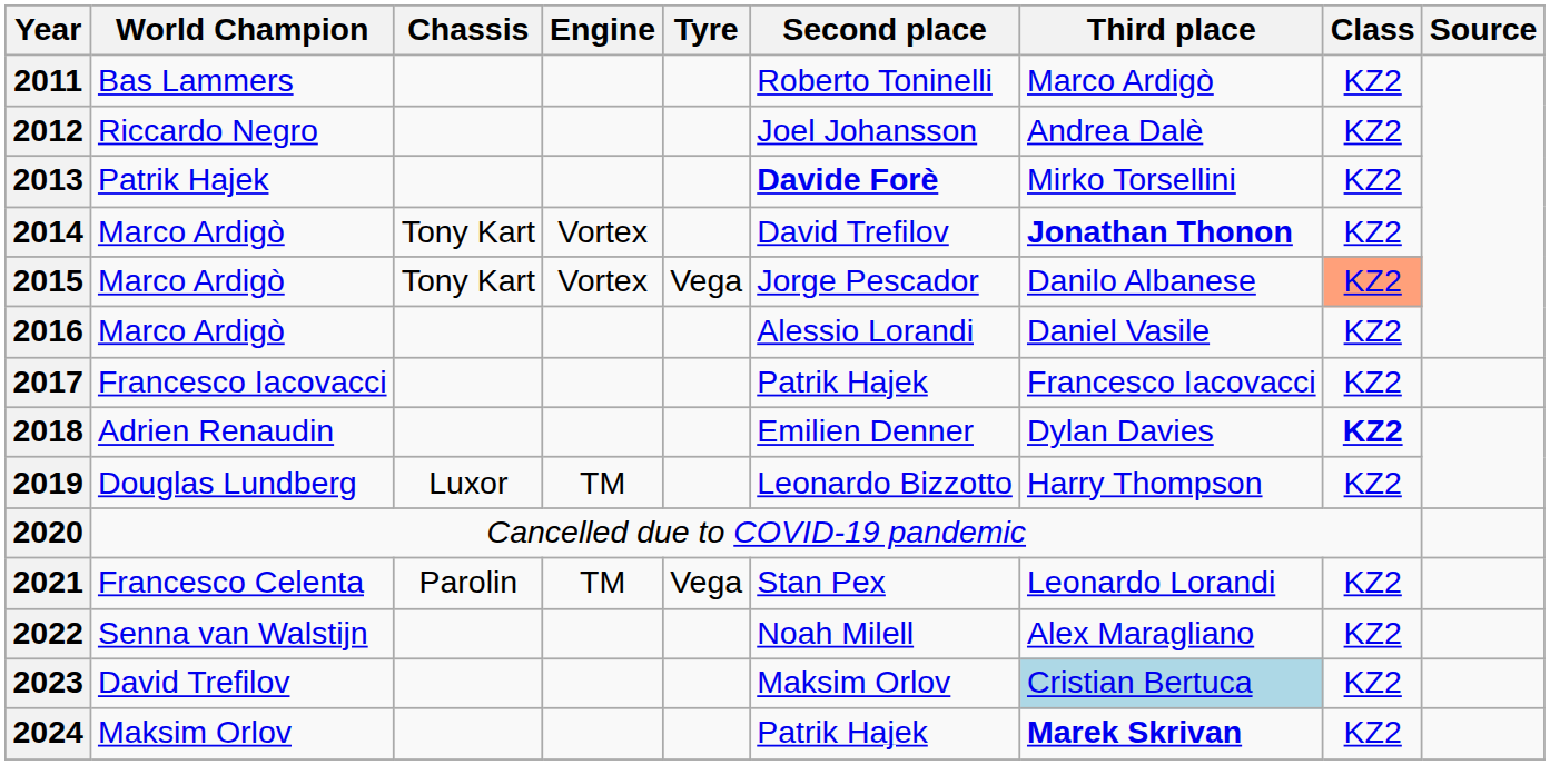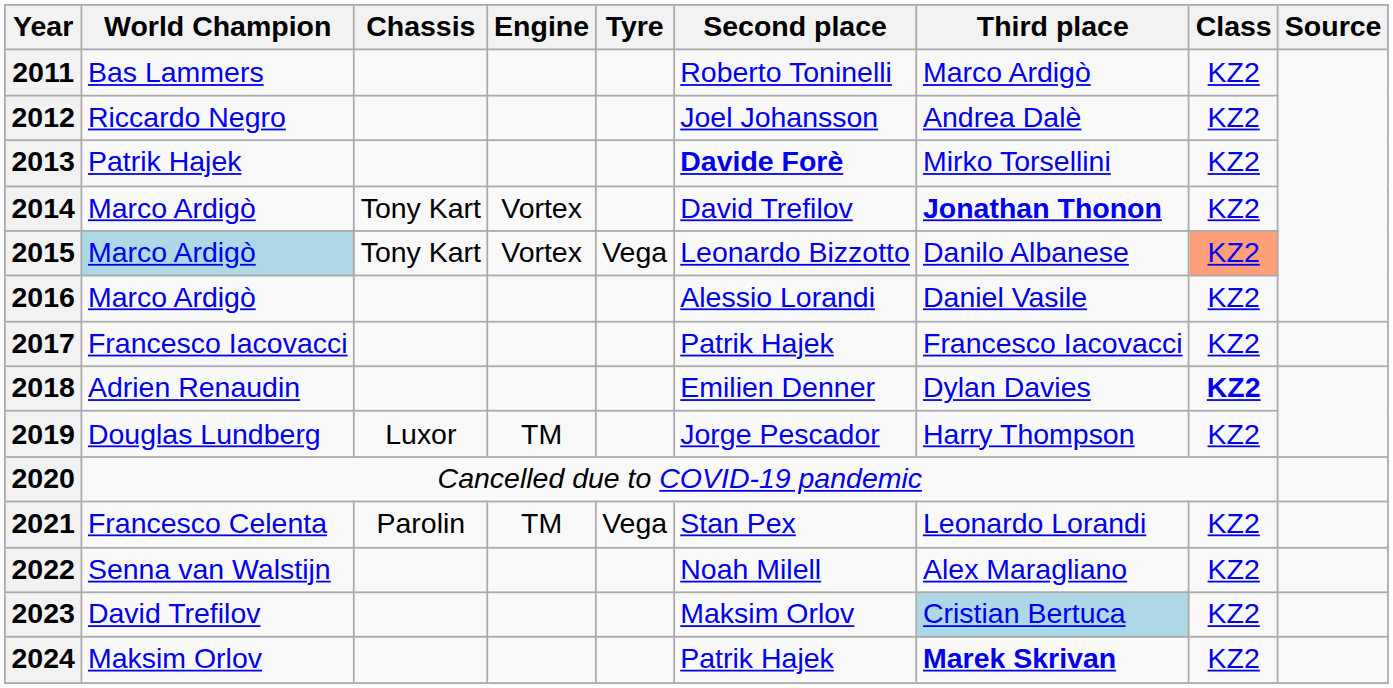2015 | World Champion: no background -> lightblue background
2015 | Second place: Jorge Pescador -> Leonardo Bizzotto
2019 | Second place: Leonardo Bizzotto -> Jorge Pescador
